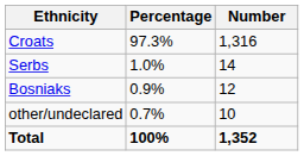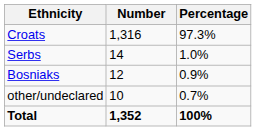columns swapped: Number <-> Percentage
